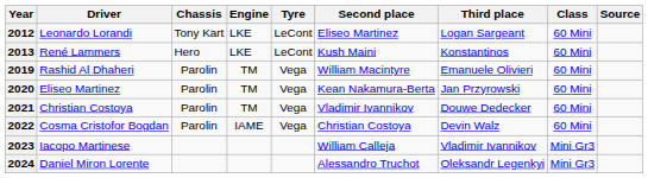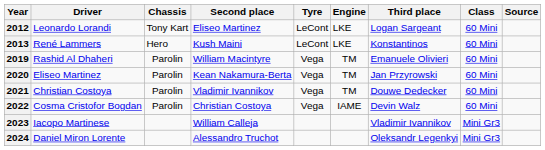columns swapped: Engine <-> Second place
